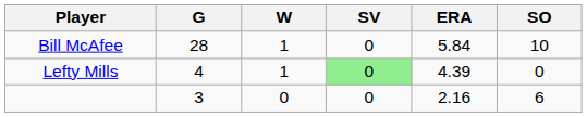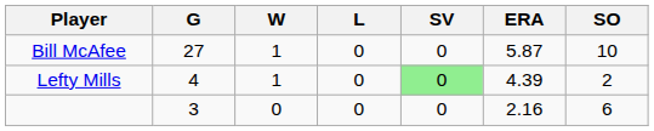+ column: L | 0 | 0 | 0
Bill McAfee | G: 28 -> 27
Bill McAfee | ERA: 5.84 -> 5.87
Lefty Mills | SO: 0 -> 2
